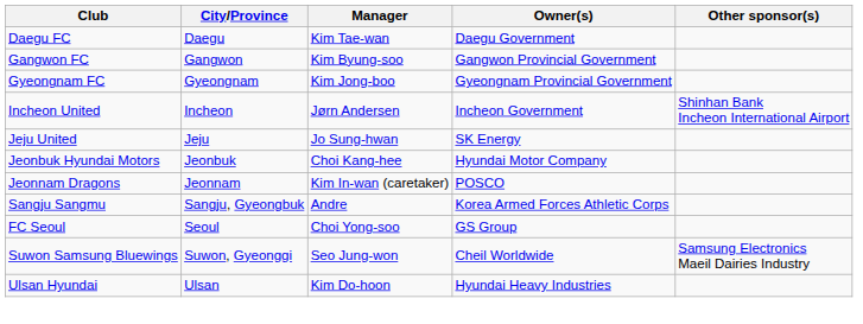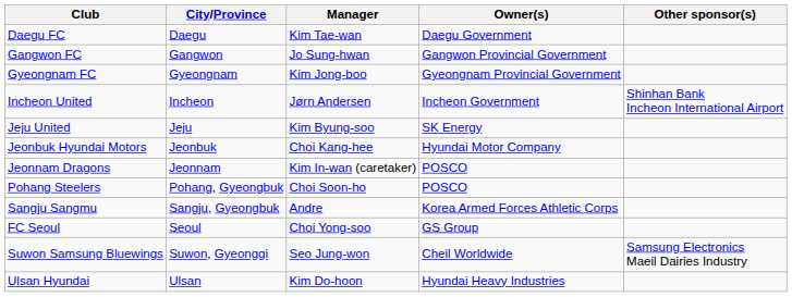Gangwon FC | Manager: Kim Byung-soo -> Jo Sung-hwan
Jeju United | Manager: Jo Sung-hwan -> Kim Byung-soo
+ row: Pohang Steelers | Pohang, Gyeongbuk | Choi Soon-ho | POSCO
